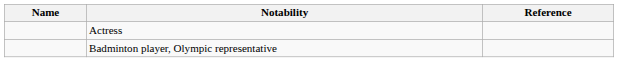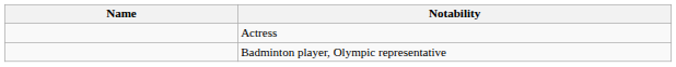- column: Reference
